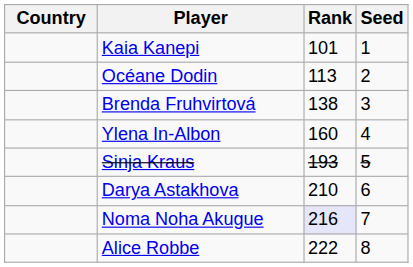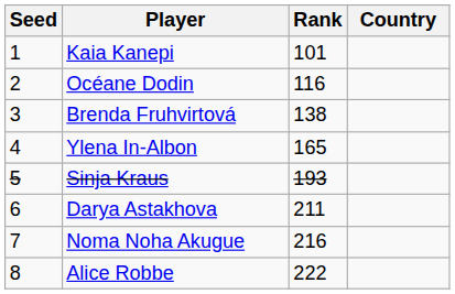columns swapped: Country <-> Seed
Océane Dodin | Rank: 113 -> 116
Ylena In-Albon | Rank: 160 -> 165
Darya Astakhova | Rank: 210 -> 211
Noma Noha Akugue | Rank: lavender background -> no background
